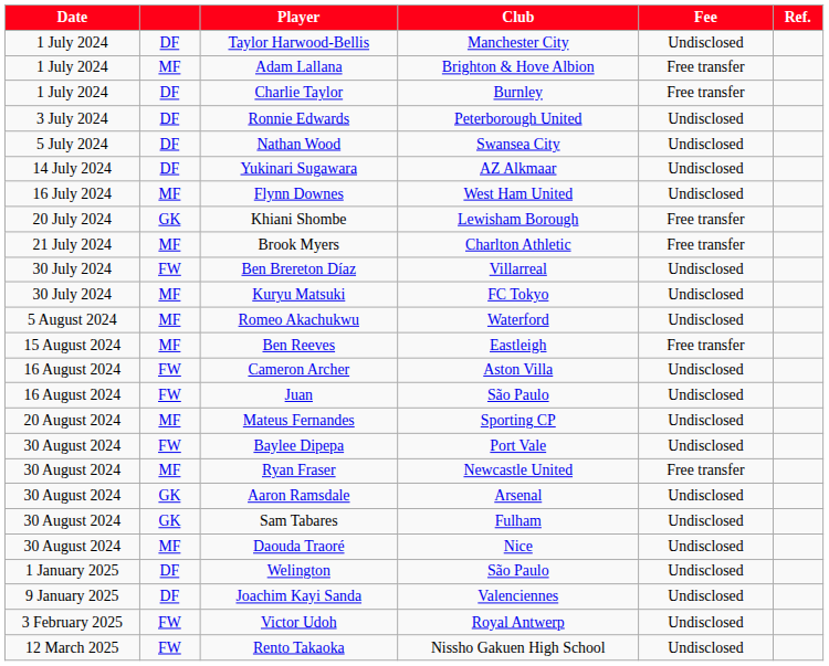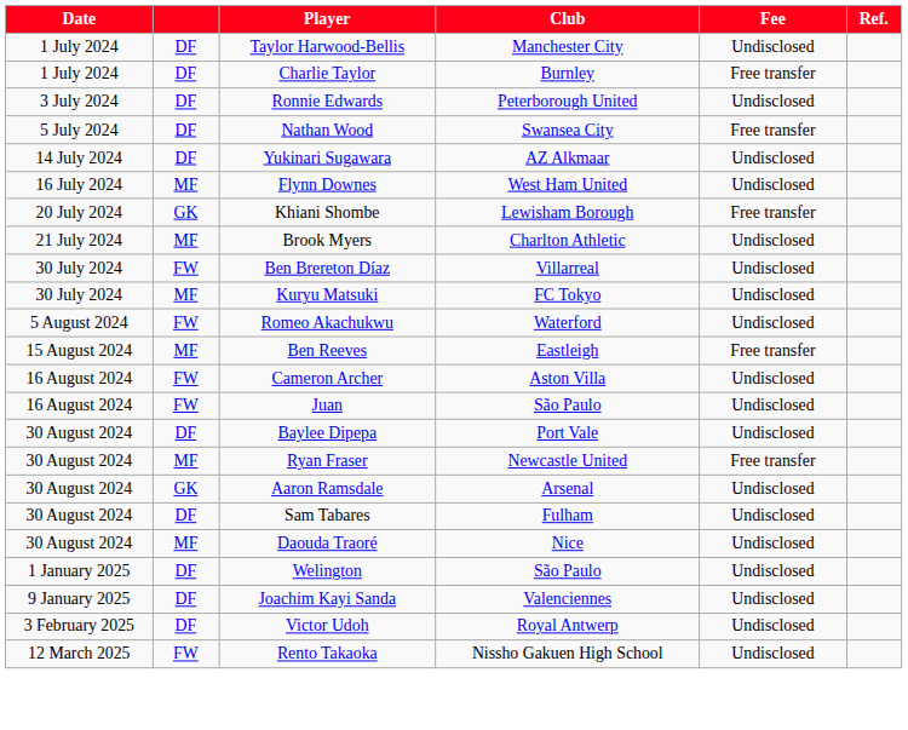- row: 1 July 2024 | MF | Adam Lallana | Brighton & Hove Albion | Free transfer
Nathan Wood | Fee: Undisclosed -> Free transfer
Brook Myers | Fee: Free transfer -> Undisclosed
Romeo Akachukwu | column 2: MF -> FW
- row: 20 August 2024 | MF | Mateus Fernandes | Sporting CP | Undisclosed
Baylee Dipepa | column 2: FW -> DF
Sam Tabares | column 2: GK -> DF
Victor Udoh | column 2: FW -> DF
